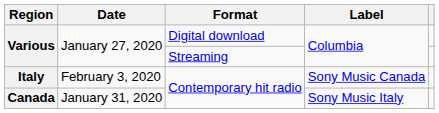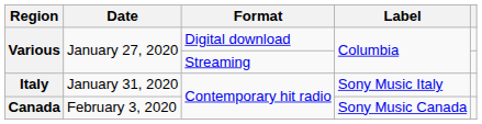Italy | Date: February 3, 2020 -> January 31, 2020
Italy | Label: Sony Music Canada -> Sony Music Italy
Canada | Date: January 31, 2020 -> February 3, 2020
Canada | Label: Sony Music Italy -> Sony Music Canada
